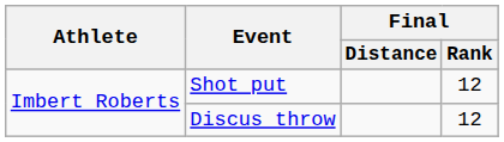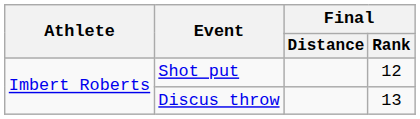Discus throw | Final / Rank: 12 -> 13
